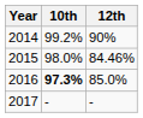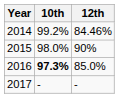2014 | 12th: 90% -> 84.46%
2015 | 12th: 84.46% -> 90%
